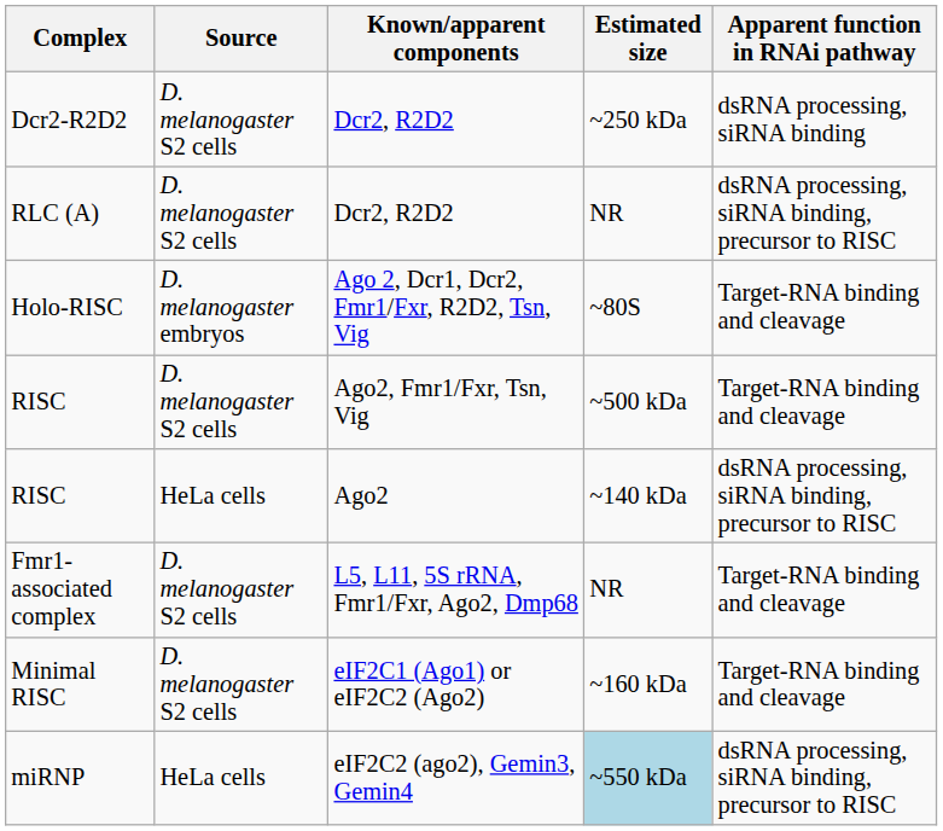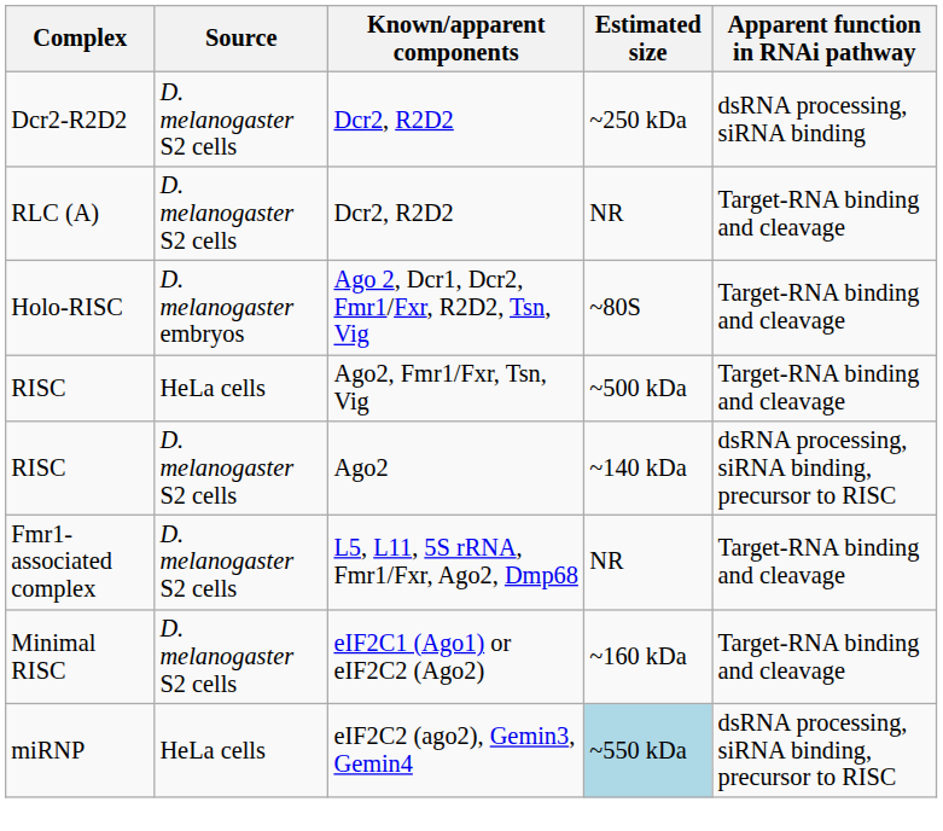RLC (A) | Apparent function in RNAi pathway: dsRNA processing, siRNA binding, precursor to RISC -> Target-RNA binding and cleavage
RISC / Ago2, Fmr1/Fxr, Tsn, Vig | Source: D. melanogaster S2 cells -> HeLa cells
RISC / Ago2 | Source: HeLa cells -> D. melanogaster S2 cells
